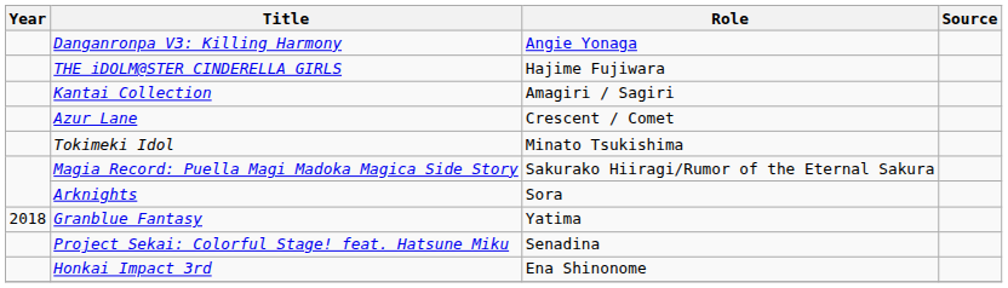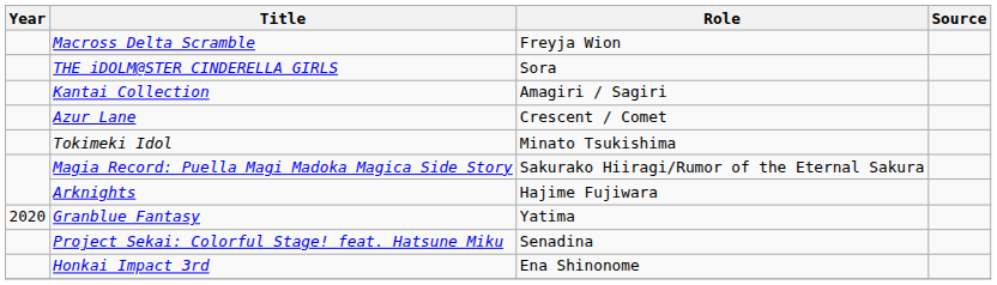+ row: Macross Delta Scramble | Freyja Wion
- row: Danganronpa V3: Killing Harmony | Angie Yonaga
THE iDOLM@STER CINDERELLA GIRLS | Role: Hajime Fujiwara -> Sora
Arknights | Role: Sora -> Hajime Fujiwara
Granblue Fantasy | Year: 2018 -> 2020
